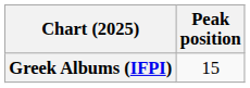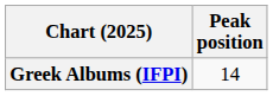Greek Albums (IFPI) | Peak position: 15 -> 14
